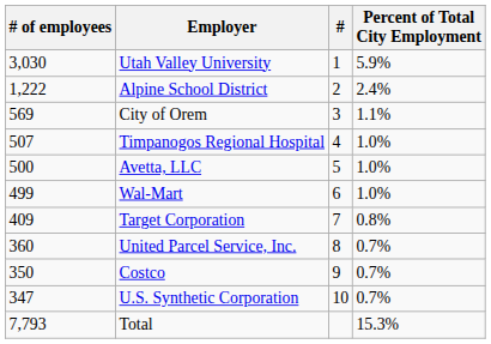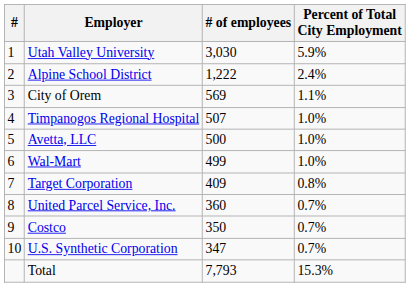columns swapped: # <-> # of employees
